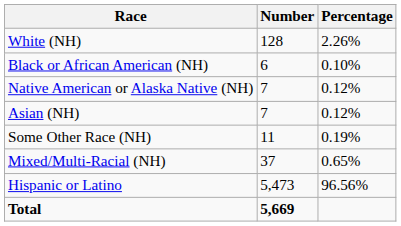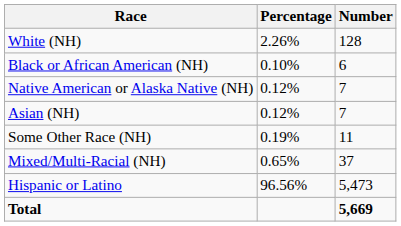columns swapped: Number <-> Percentage
